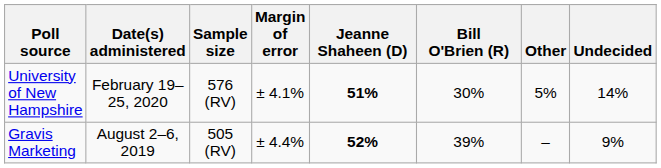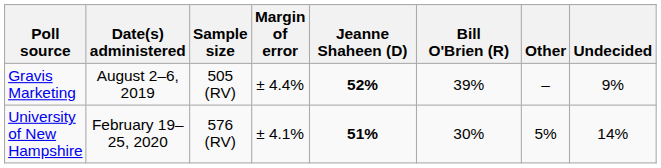rows swapped: University of New Hampshire <-> Gravis Marketing
